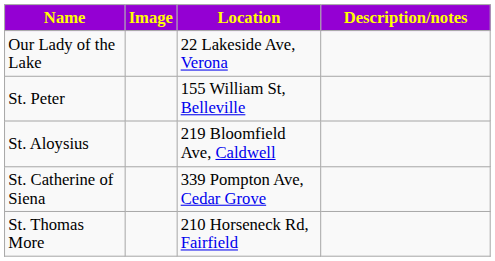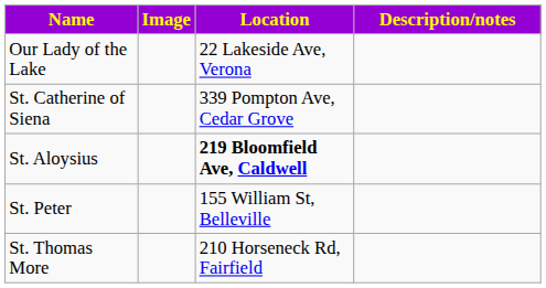rows swapped: St. Peter <-> St. Catherine of Siena
St. Aloysius | Location: normal -> bold
